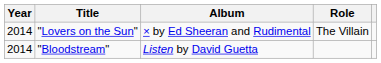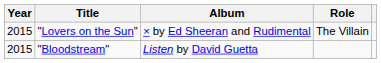"Lovers on the Sun" | Year: 2014 -> 2015
"Bloodstream" | Year: 2014 -> 2015
